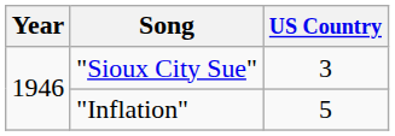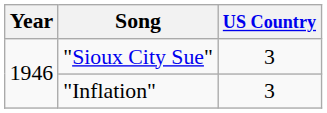"Inflation" | US Country: 5 -> 3
